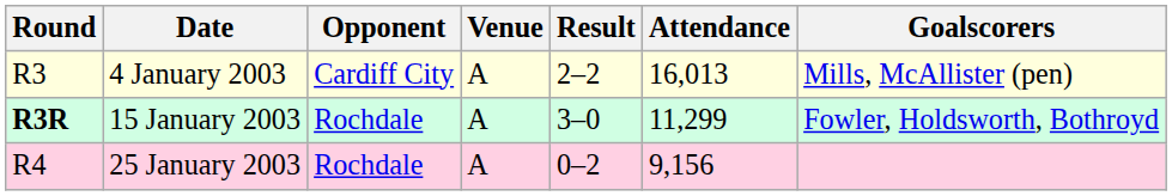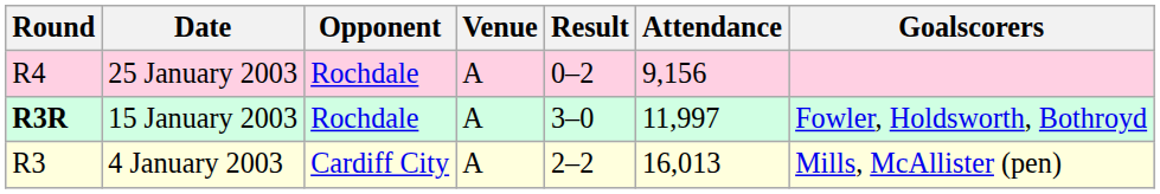rows swapped: 4 January 2003 <-> 25 January 2003
15 January 2003 | Attendance: 11,299 -> 11,997
